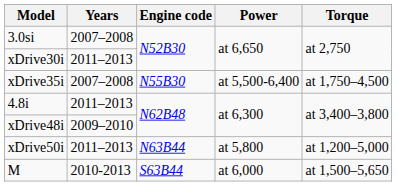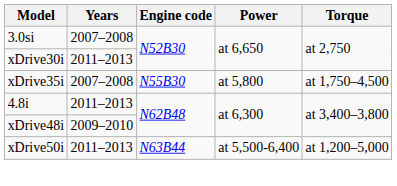xDrive35i | Power: at 5,500-6,400 -> at 5,800
xDrive50i | Power: at 5,800 -> at 5,500-6,400
- row: M | 2010-2013 | S63B44 | at 6,000 | at 1,500–5,650
